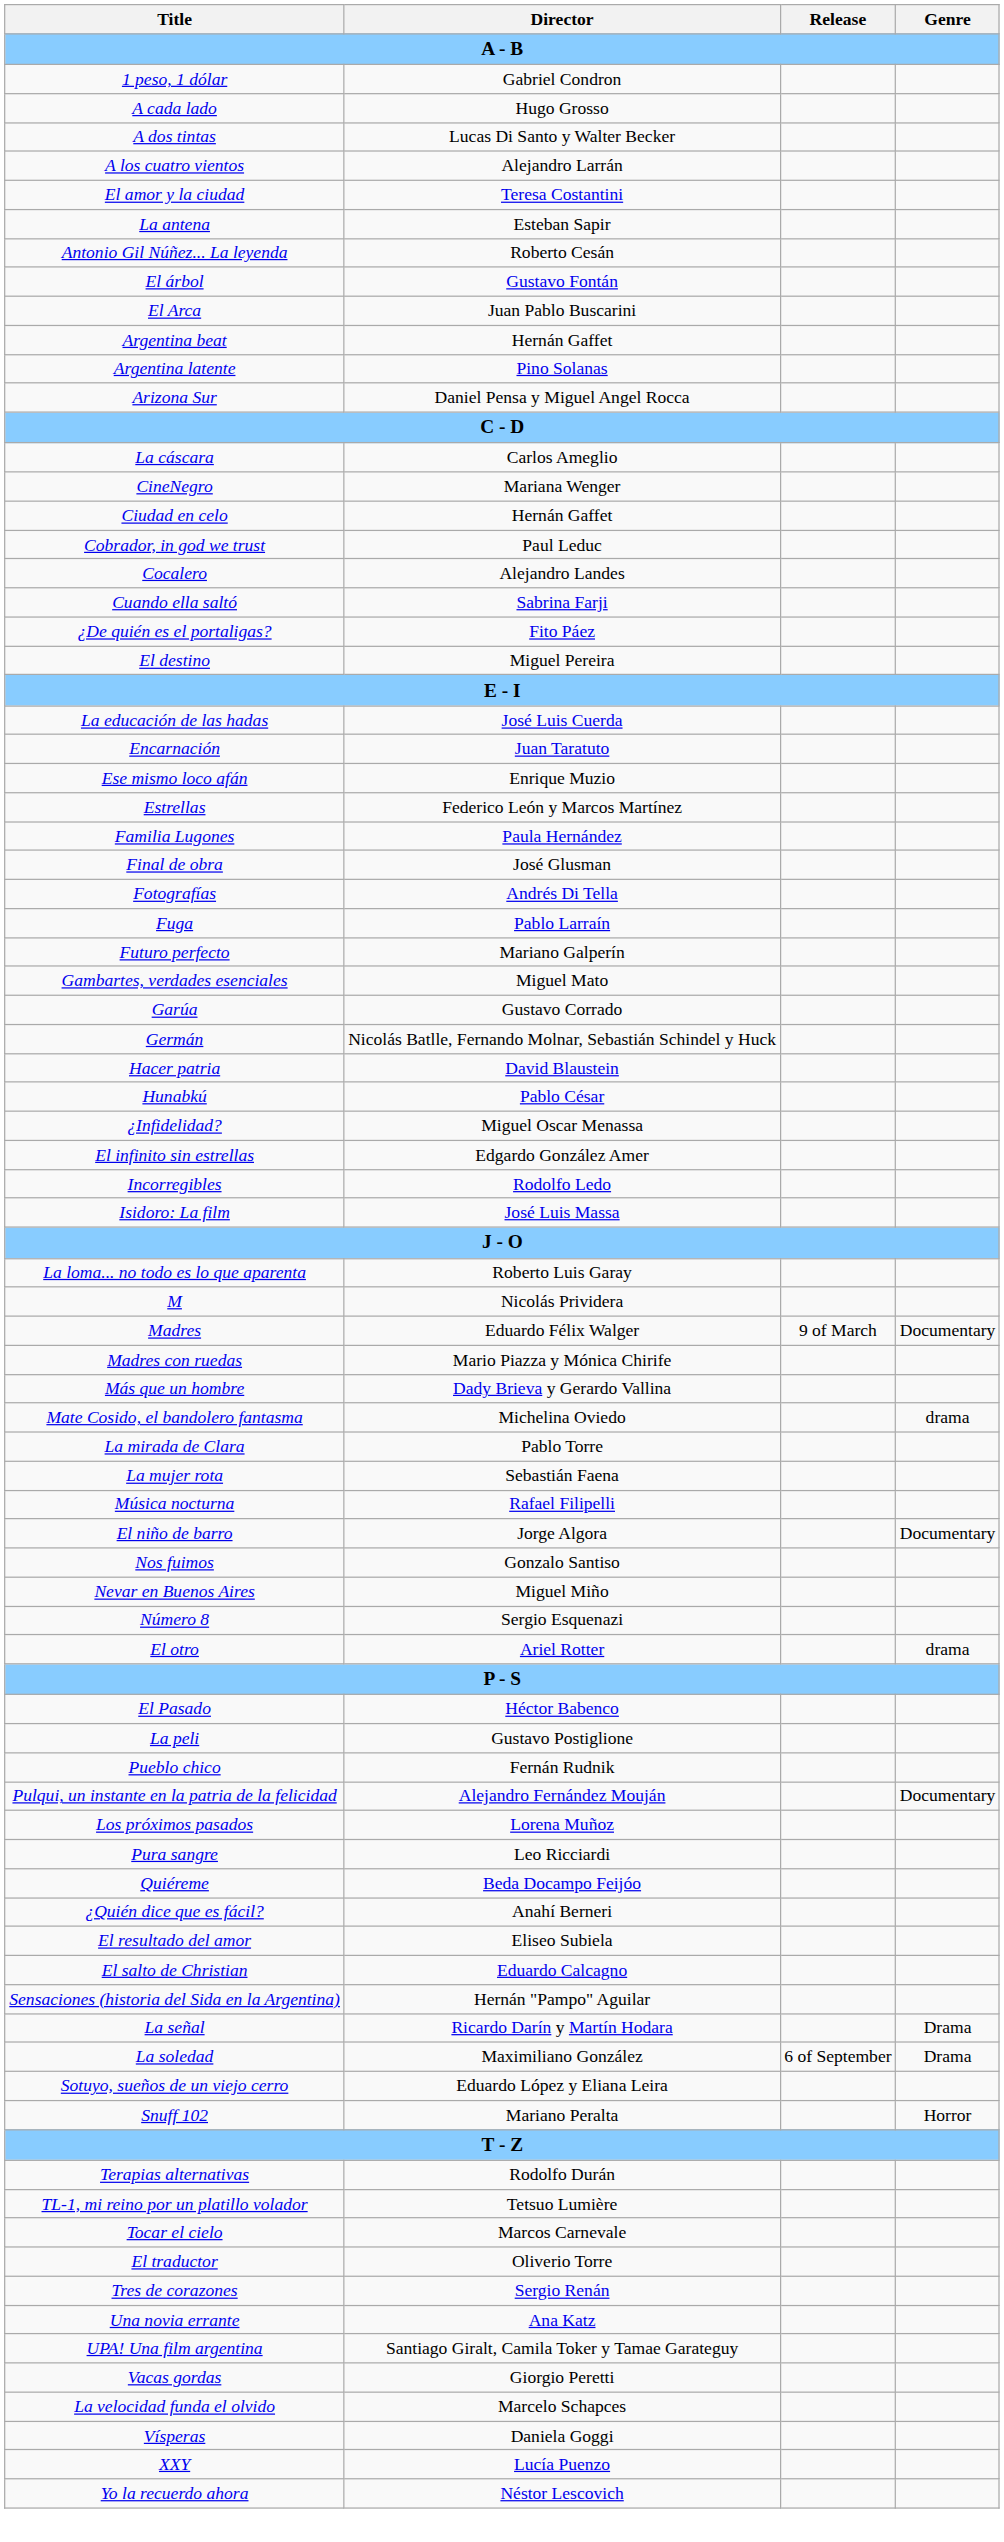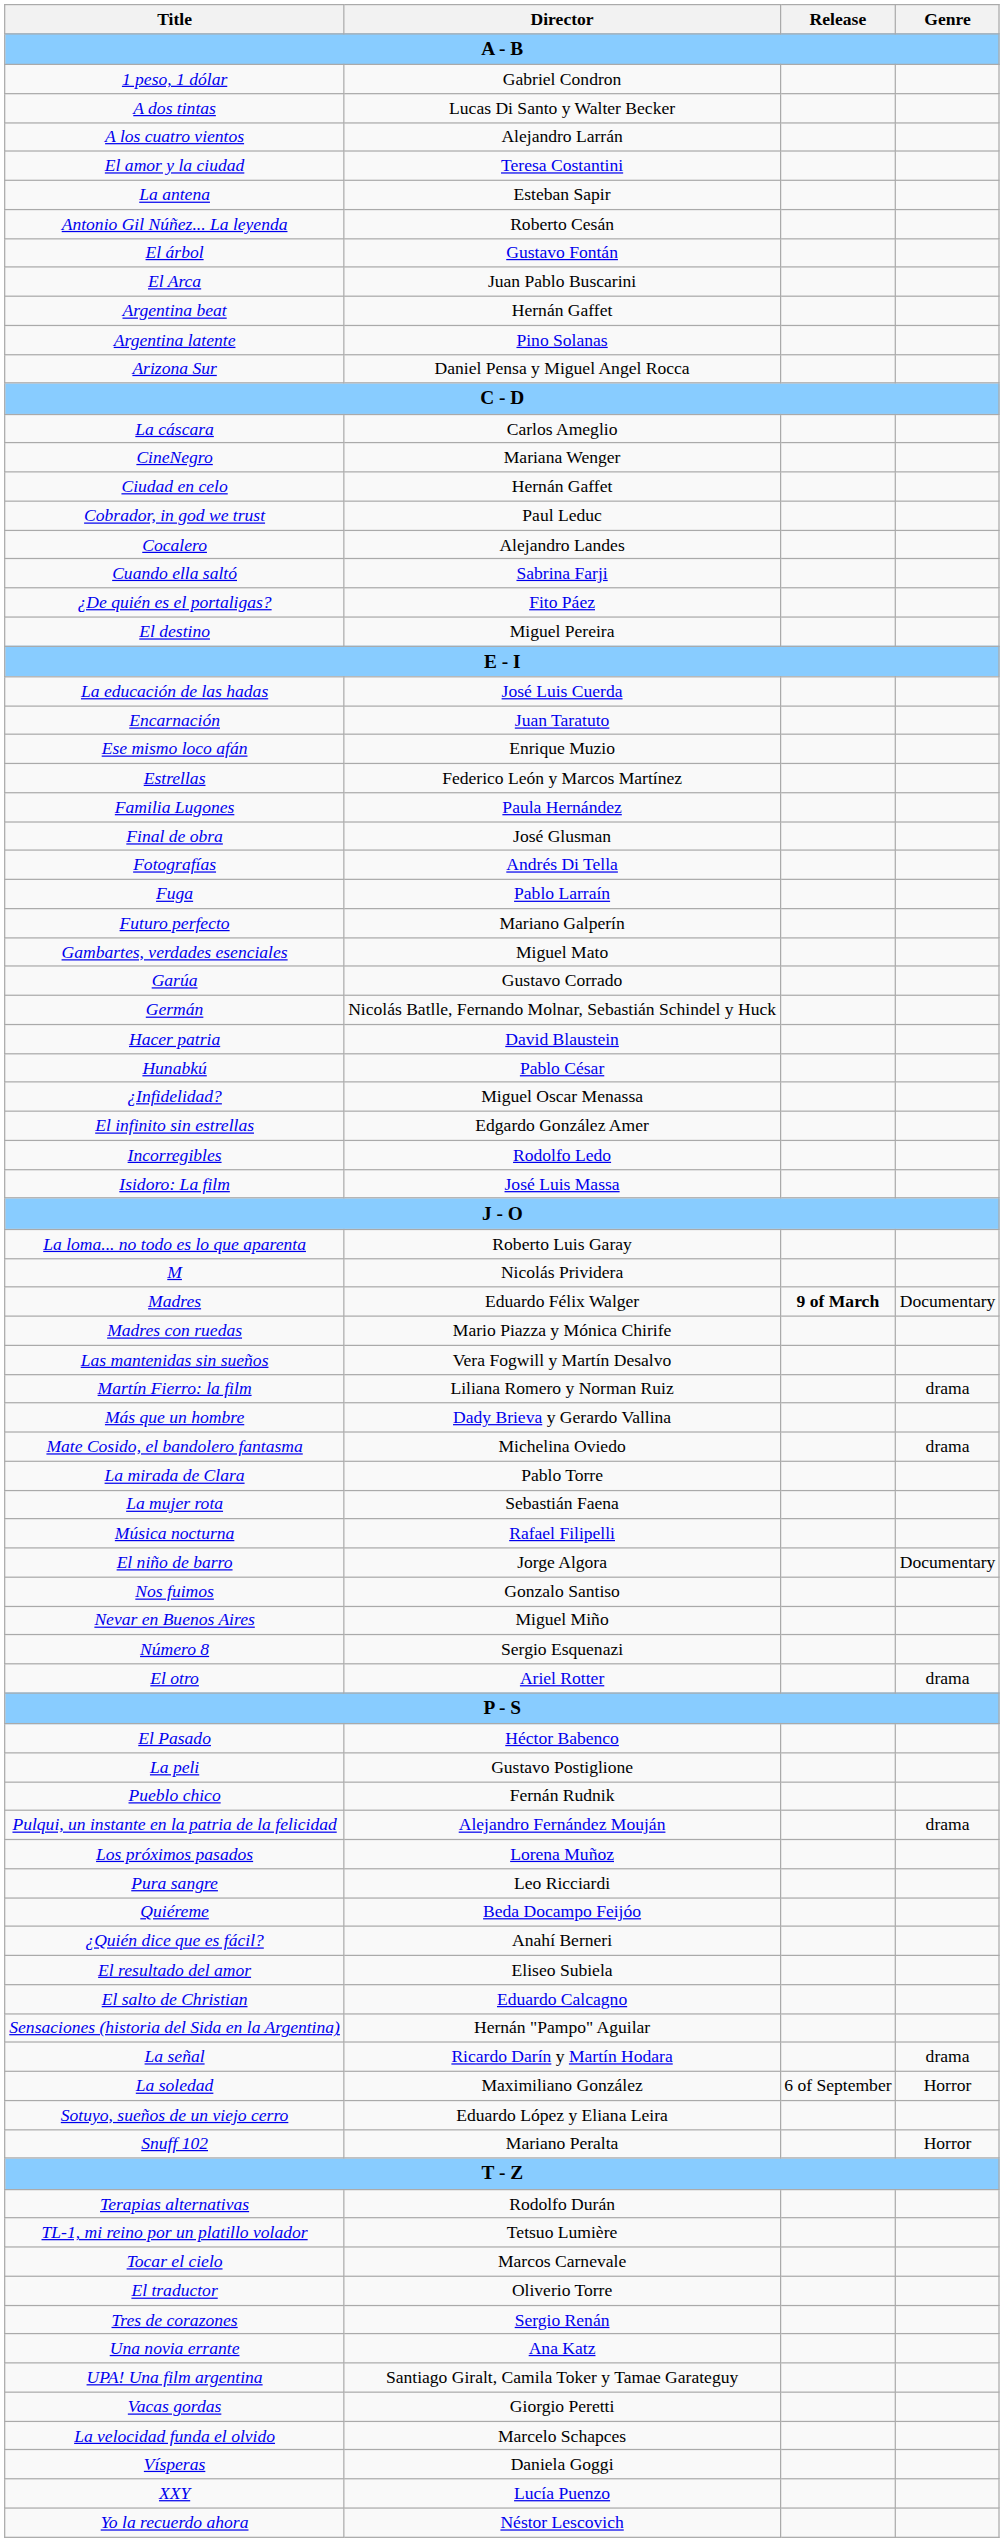- row: A cada lado | Hugo Grosso
Madres | Release: normal -> bold
+ row: Las mantenidas sin sueños | Vera Fogwill y Martín Desalvo
+ row: Martín Fierro: la film | Liliana Romero y Norman Ruiz | drama
Pulqui, un instante en la patria de la felicidad | Genre: Documentary -> drama
La señal | Genre: Drama -> drama
La soledad | Genre: Drama -> Horror
